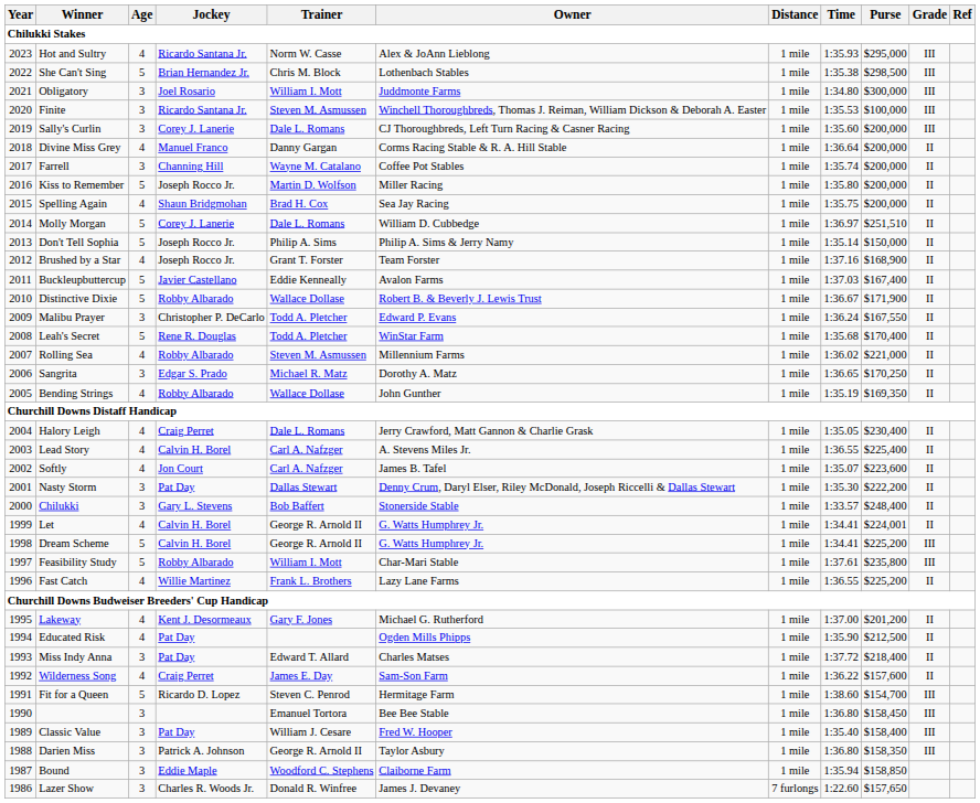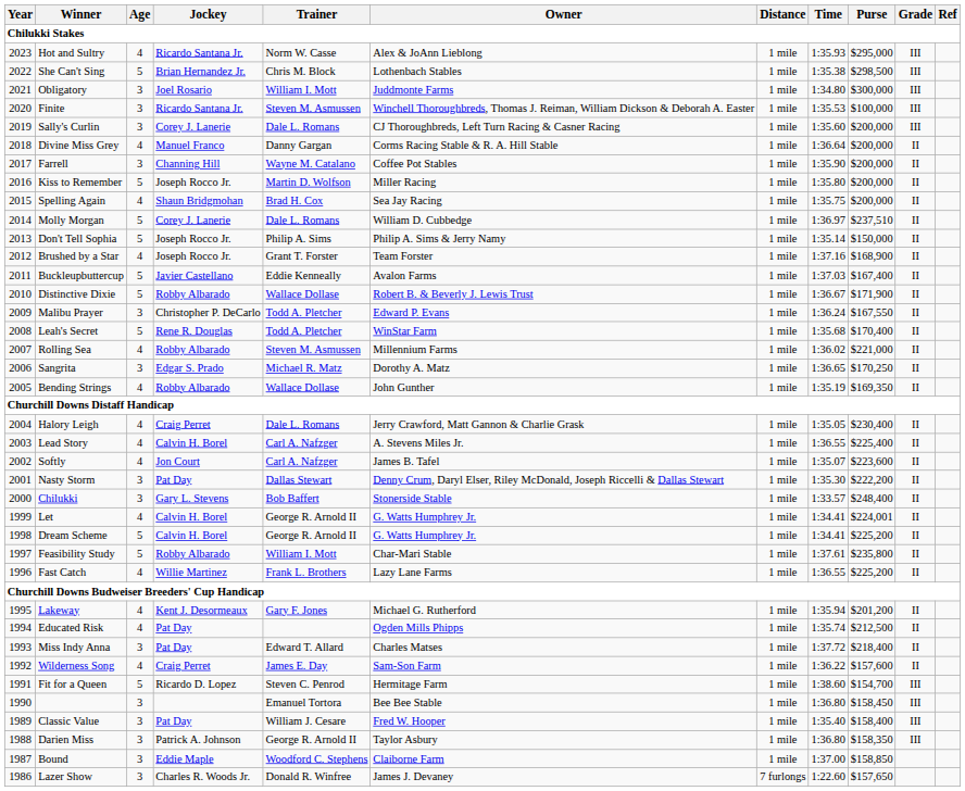Farrell | Time: 1:35.74 -> 1:35.90
Molly Morgan | Purse: $251,510 -> $237,510
Dream Scheme | Grade: III -> II
Feasibility Study | Grade: III -> II
Lakeway | Time: 1:37.00 -> 1:35.94
Educated Risk | Time: 1:35.90 -> 1:35.74
Bound | Time: 1:35.94 -> 1:37.00
